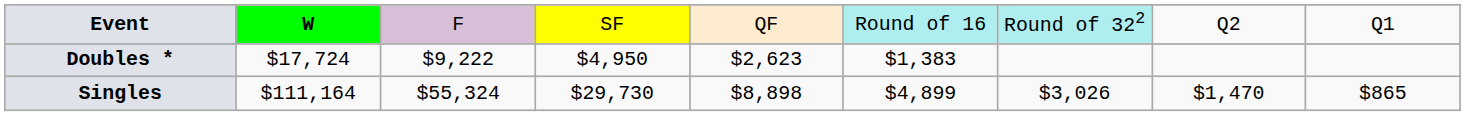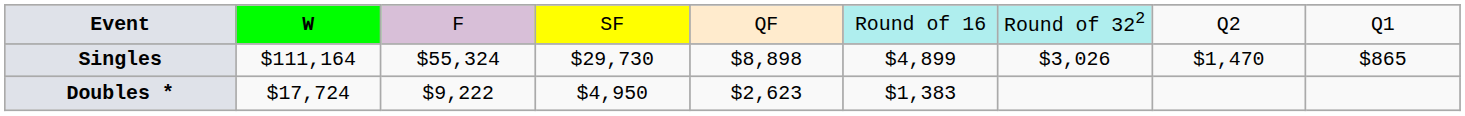rows swapped: Singles <-> Doubles *
